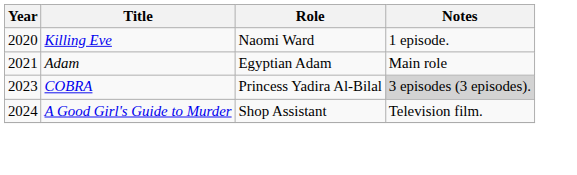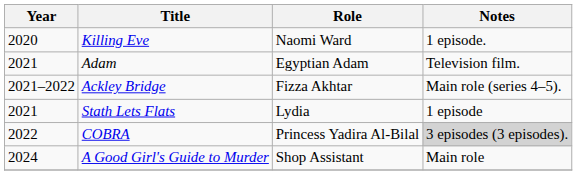Adam | Notes: Main role -> Television film.
+ row: 2021–2022 | Ackley Bridge | Fizza Akhtar | Main role (series 4–5).
+ row: 2021 | Stath Lets Flats | Lydia | 1 episode
COBRA | Year: 2023 -> 2022
A Good Girl's Guide to Murder | Notes: Television film. -> Main role
